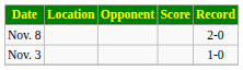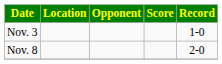rows swapped: Nov. 3 <-> Nov. 8
